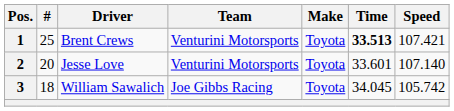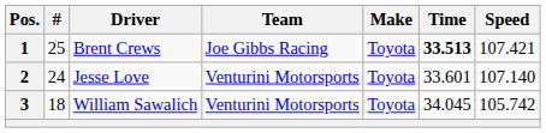1 | Team: Venturini Motorsports -> Joe Gibbs Racing
2 | #: 20 -> 24
3 | Team: Joe Gibbs Racing -> Venturini Motorsports
